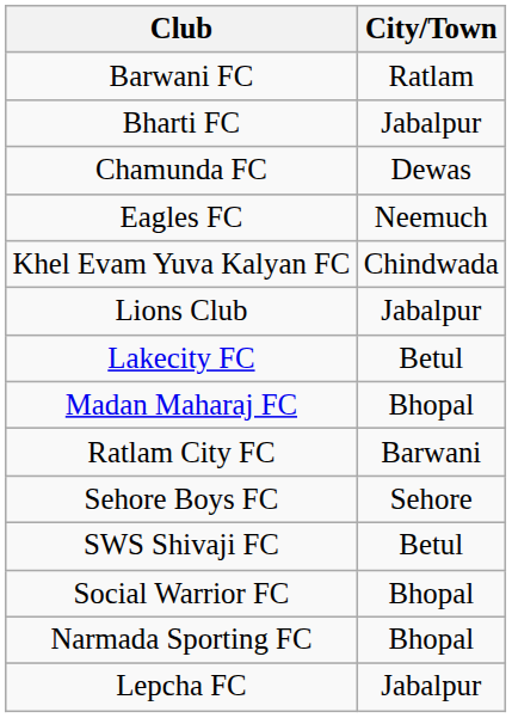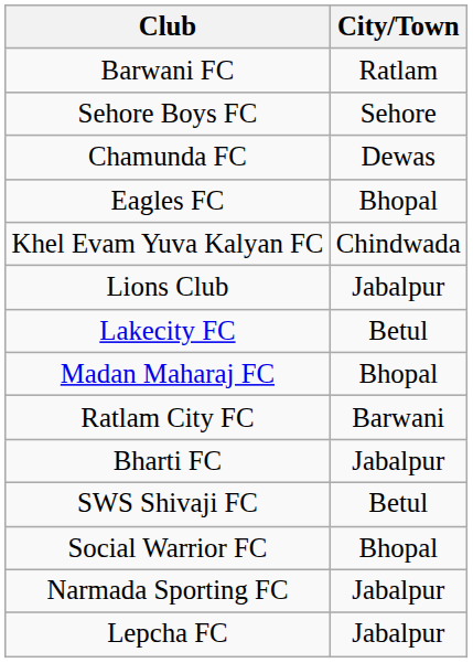rows swapped: Bharti FC <-> Sehore Boys FC
Eagles FC | City/Town: Neemuch -> Bhopal
Narmada Sporting FC | City/Town: Bhopal -> Jabalpur
